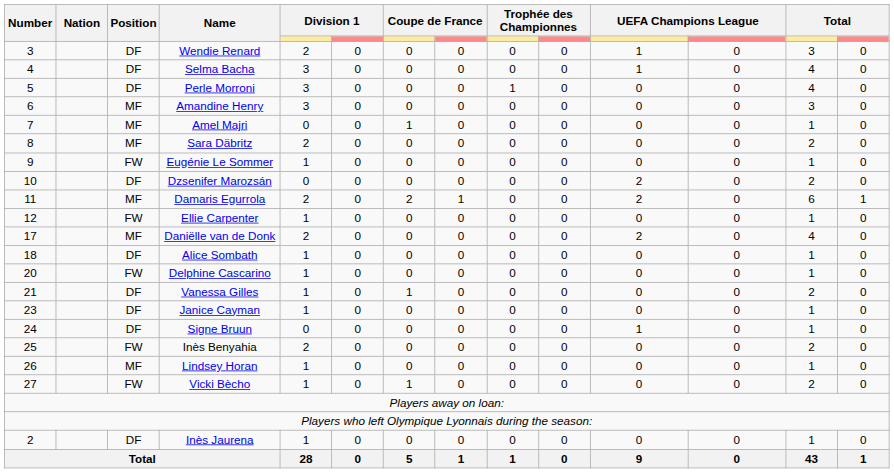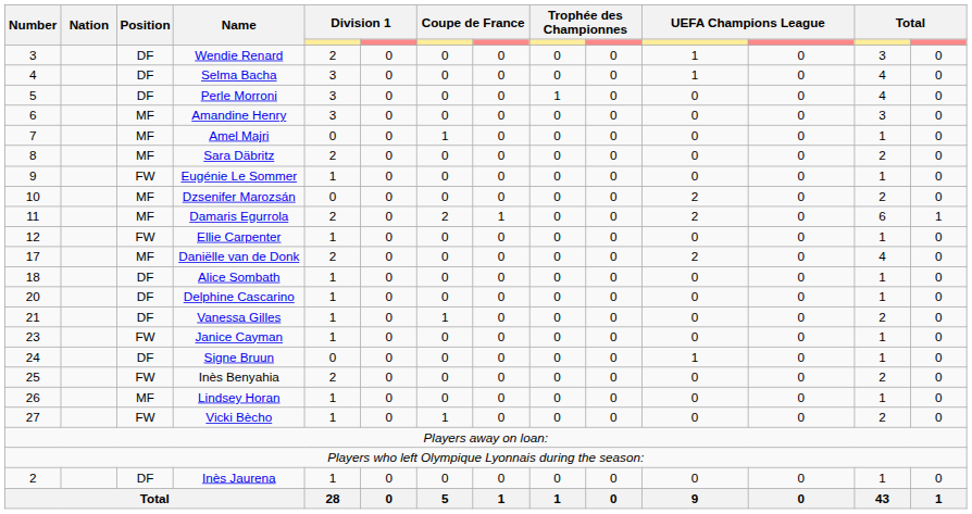Dzsenifer Marozsán | Position: DF -> MF
Delphine Cascarino | Position: FW -> DF
Janice Cayman | Position: DF -> FW
